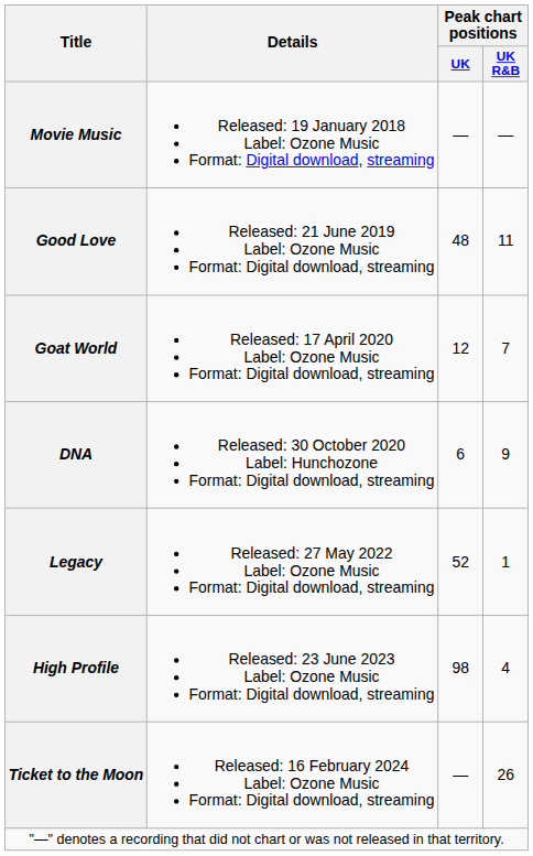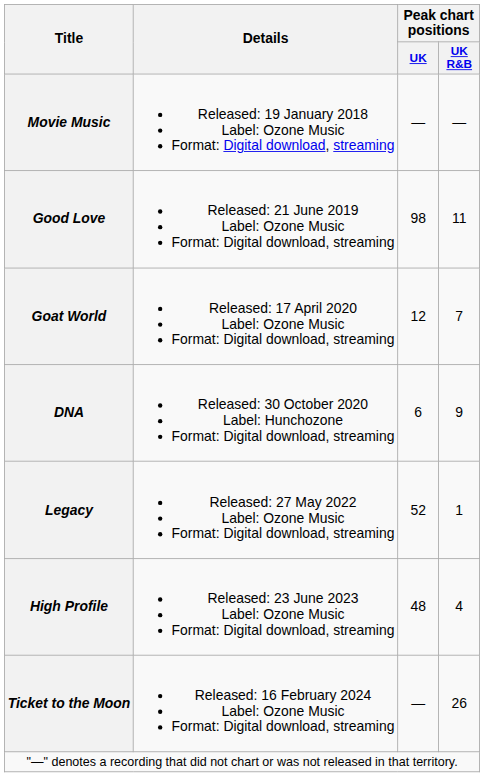Good Love | Peak chart positions / UK: 48 -> 98
High Profile | Peak chart positions / UK: 98 -> 48
